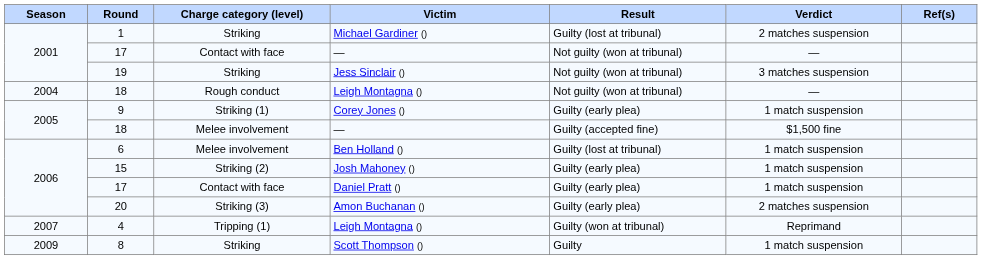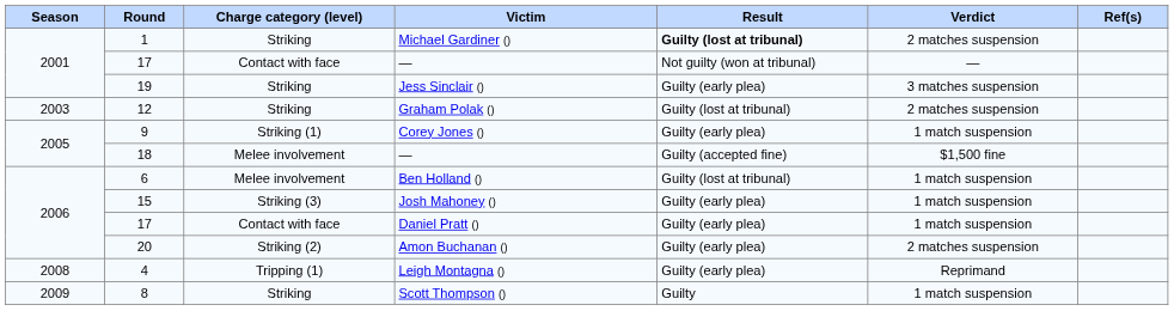1 | Result: normal -> bold
19 | Result: Not guilty (won at tribunal) -> Guilty (early plea)
+ row: 2003 | 12 | Striking | Graham Polak () | Guilty (lost at tribunal) | 2 matches suspension
- row: 2004 | 18 | Rough conduct | Leigh Montagna () | Not guilty (won at tribunal) | —
15 | Charge category (level): Striking (2) -> Striking (3)
20 | Charge category (level): Striking (3) -> Striking (2)
4 | Season: 2007 -> 2008
4 | Result: Guilty (won at tribunal) -> Guilty (early plea)
